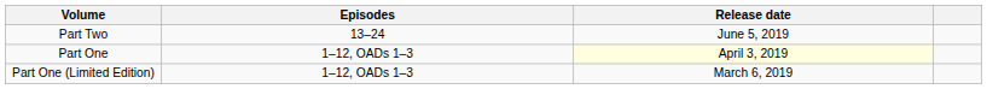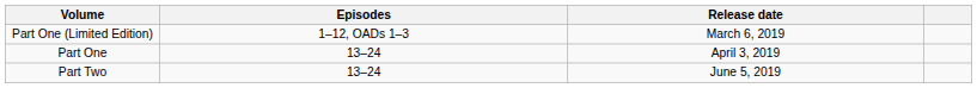rows swapped: Part One (Limited Edition) <-> Part Two
Part One | Episodes: 1–12, OADs 1–3 -> 13–24
Part One | Release date: lightyellow background -> no background
